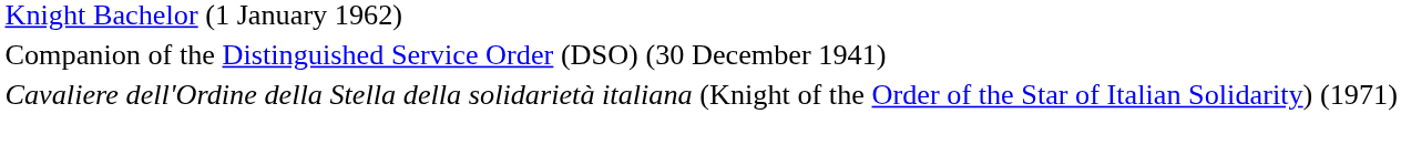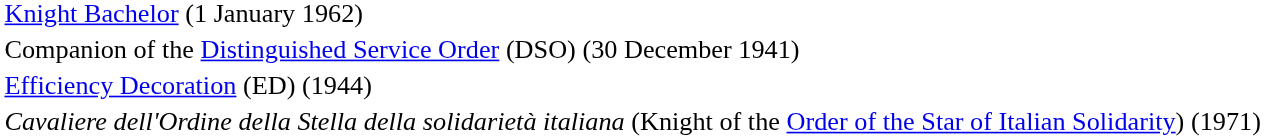+ row: Efficiency Decoration (ED) (1944)
